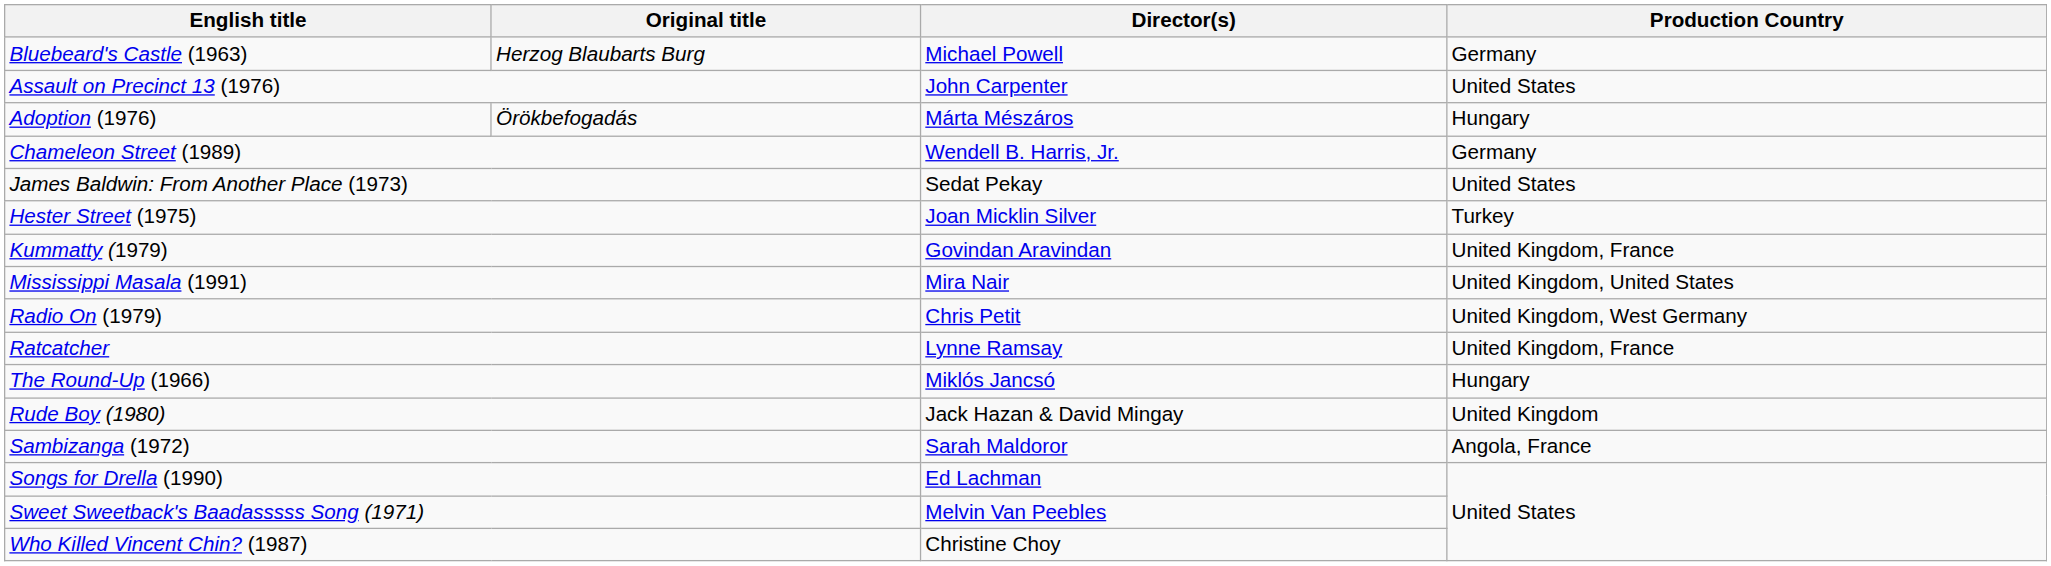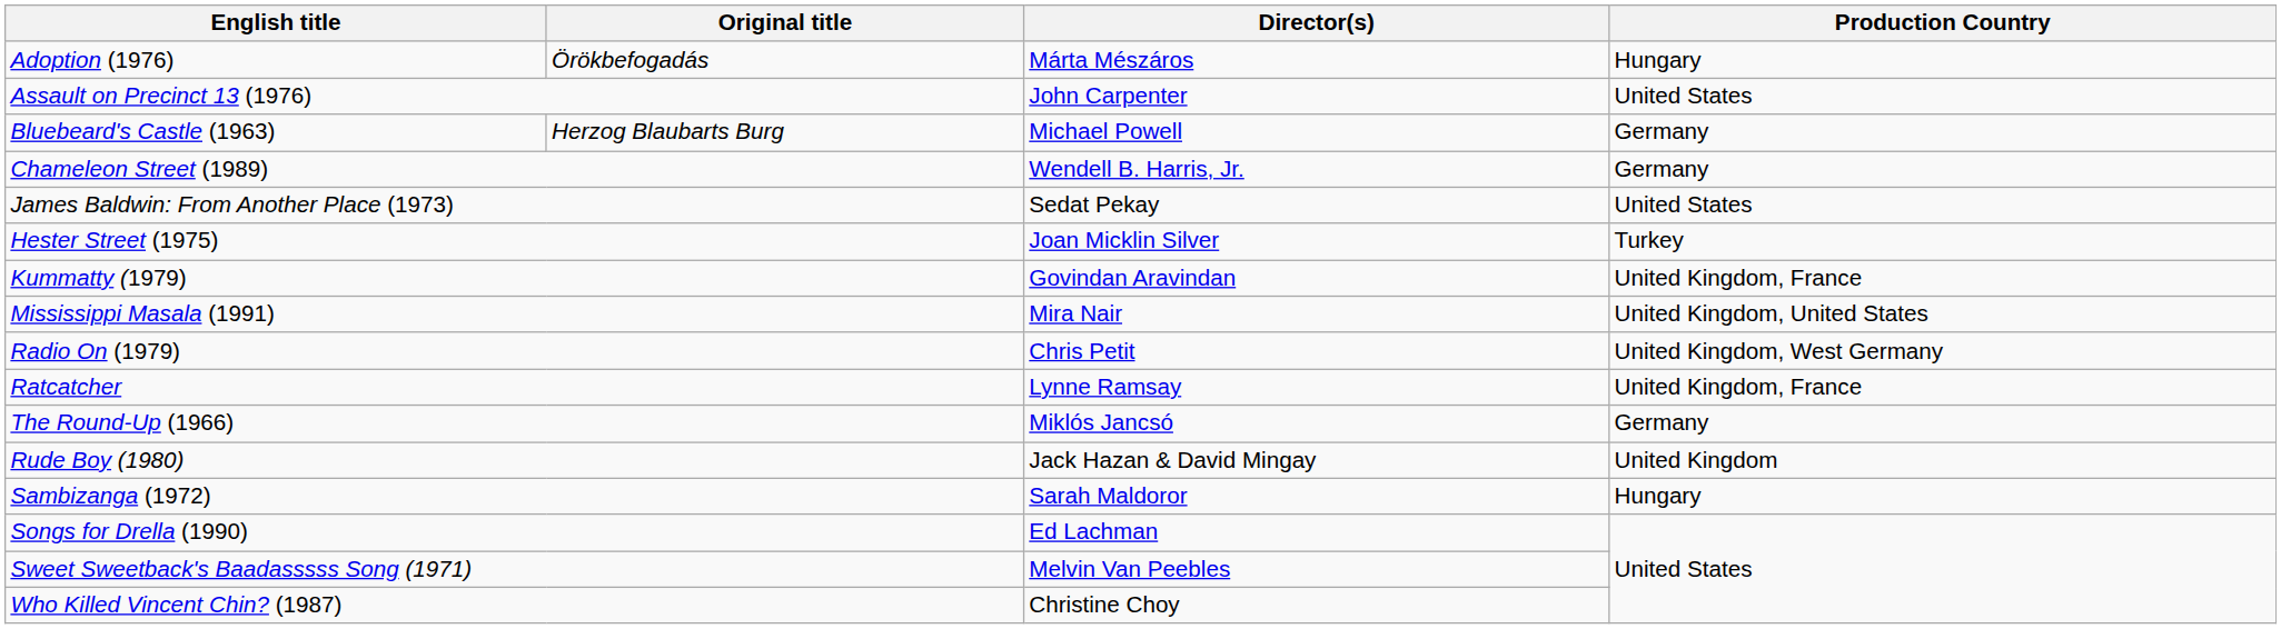rows swapped: Adoption (1976) <-> Bluebeard's Castle (1963)
The Round-Up (1966) | Production Country: Hungary -> Germany
Sambizanga (1972) | Production Country: Angola, France -> Hungary
